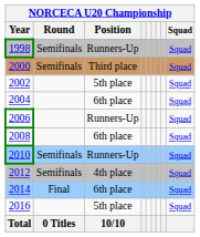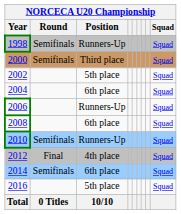2012 | Round: Semifinals -> Final
2014 | Round: Final -> Semifinals
